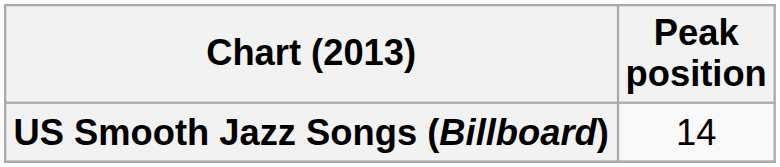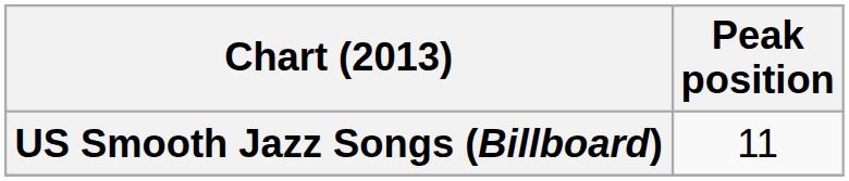US Smooth Jazz Songs (Billboard) | Peak position: 14 -> 11
